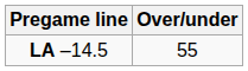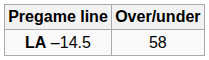LA –14.5 | Over/under: 55 -> 58
